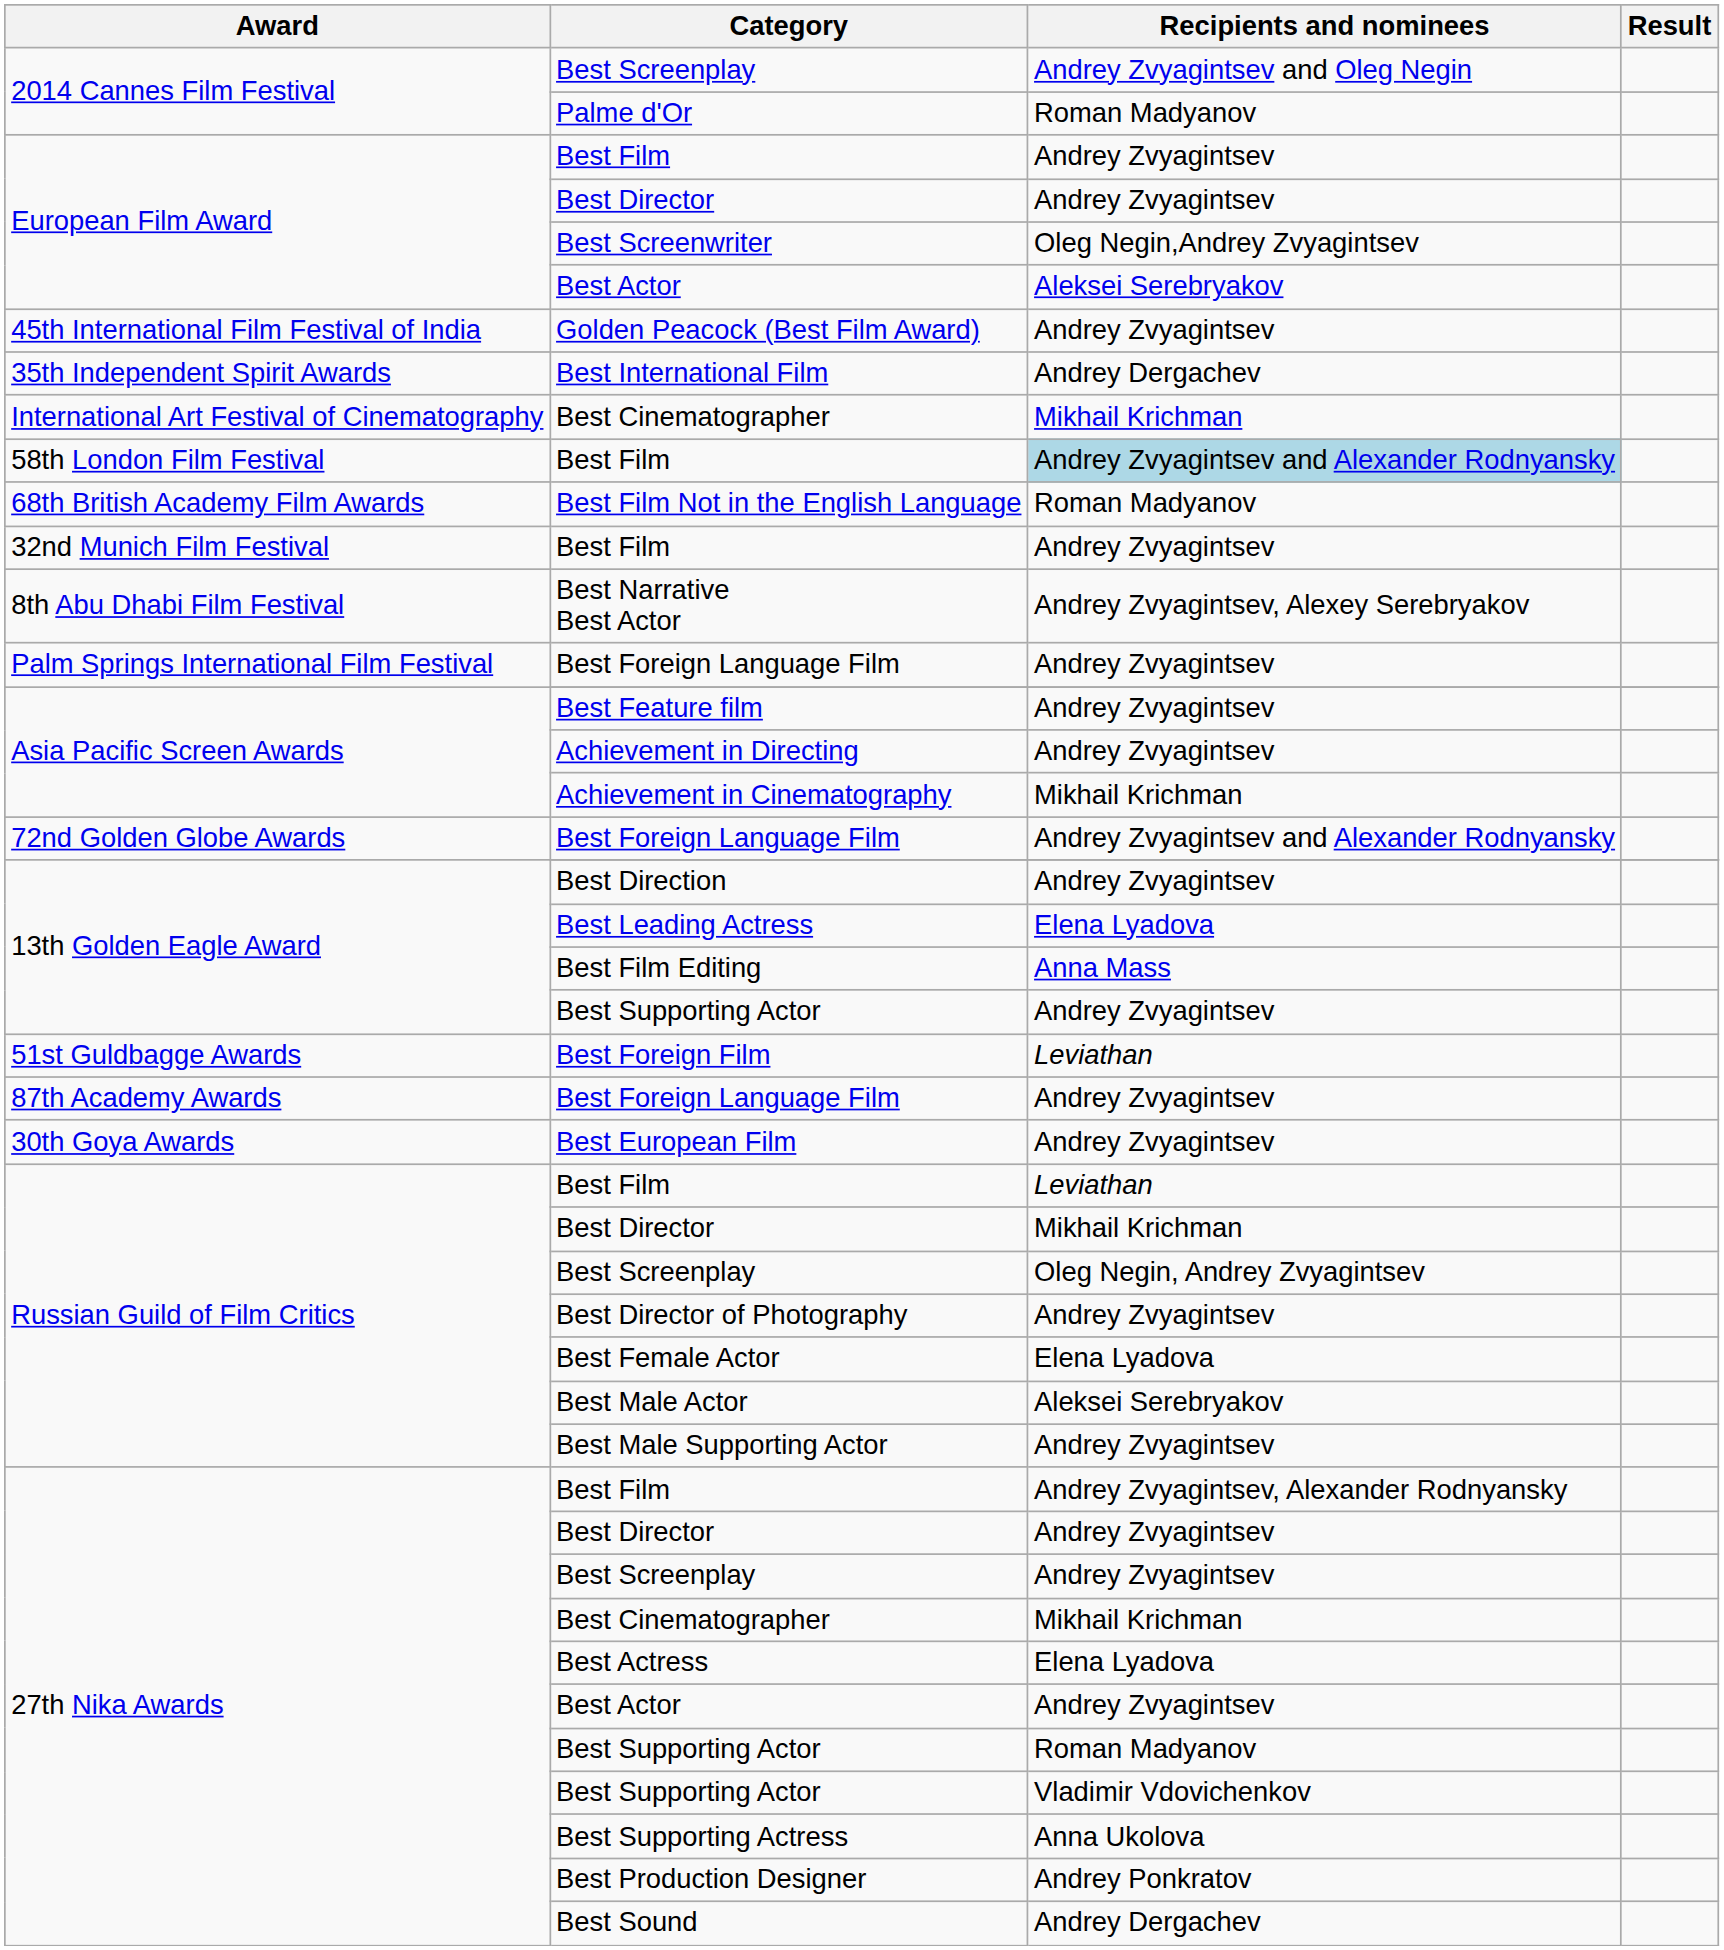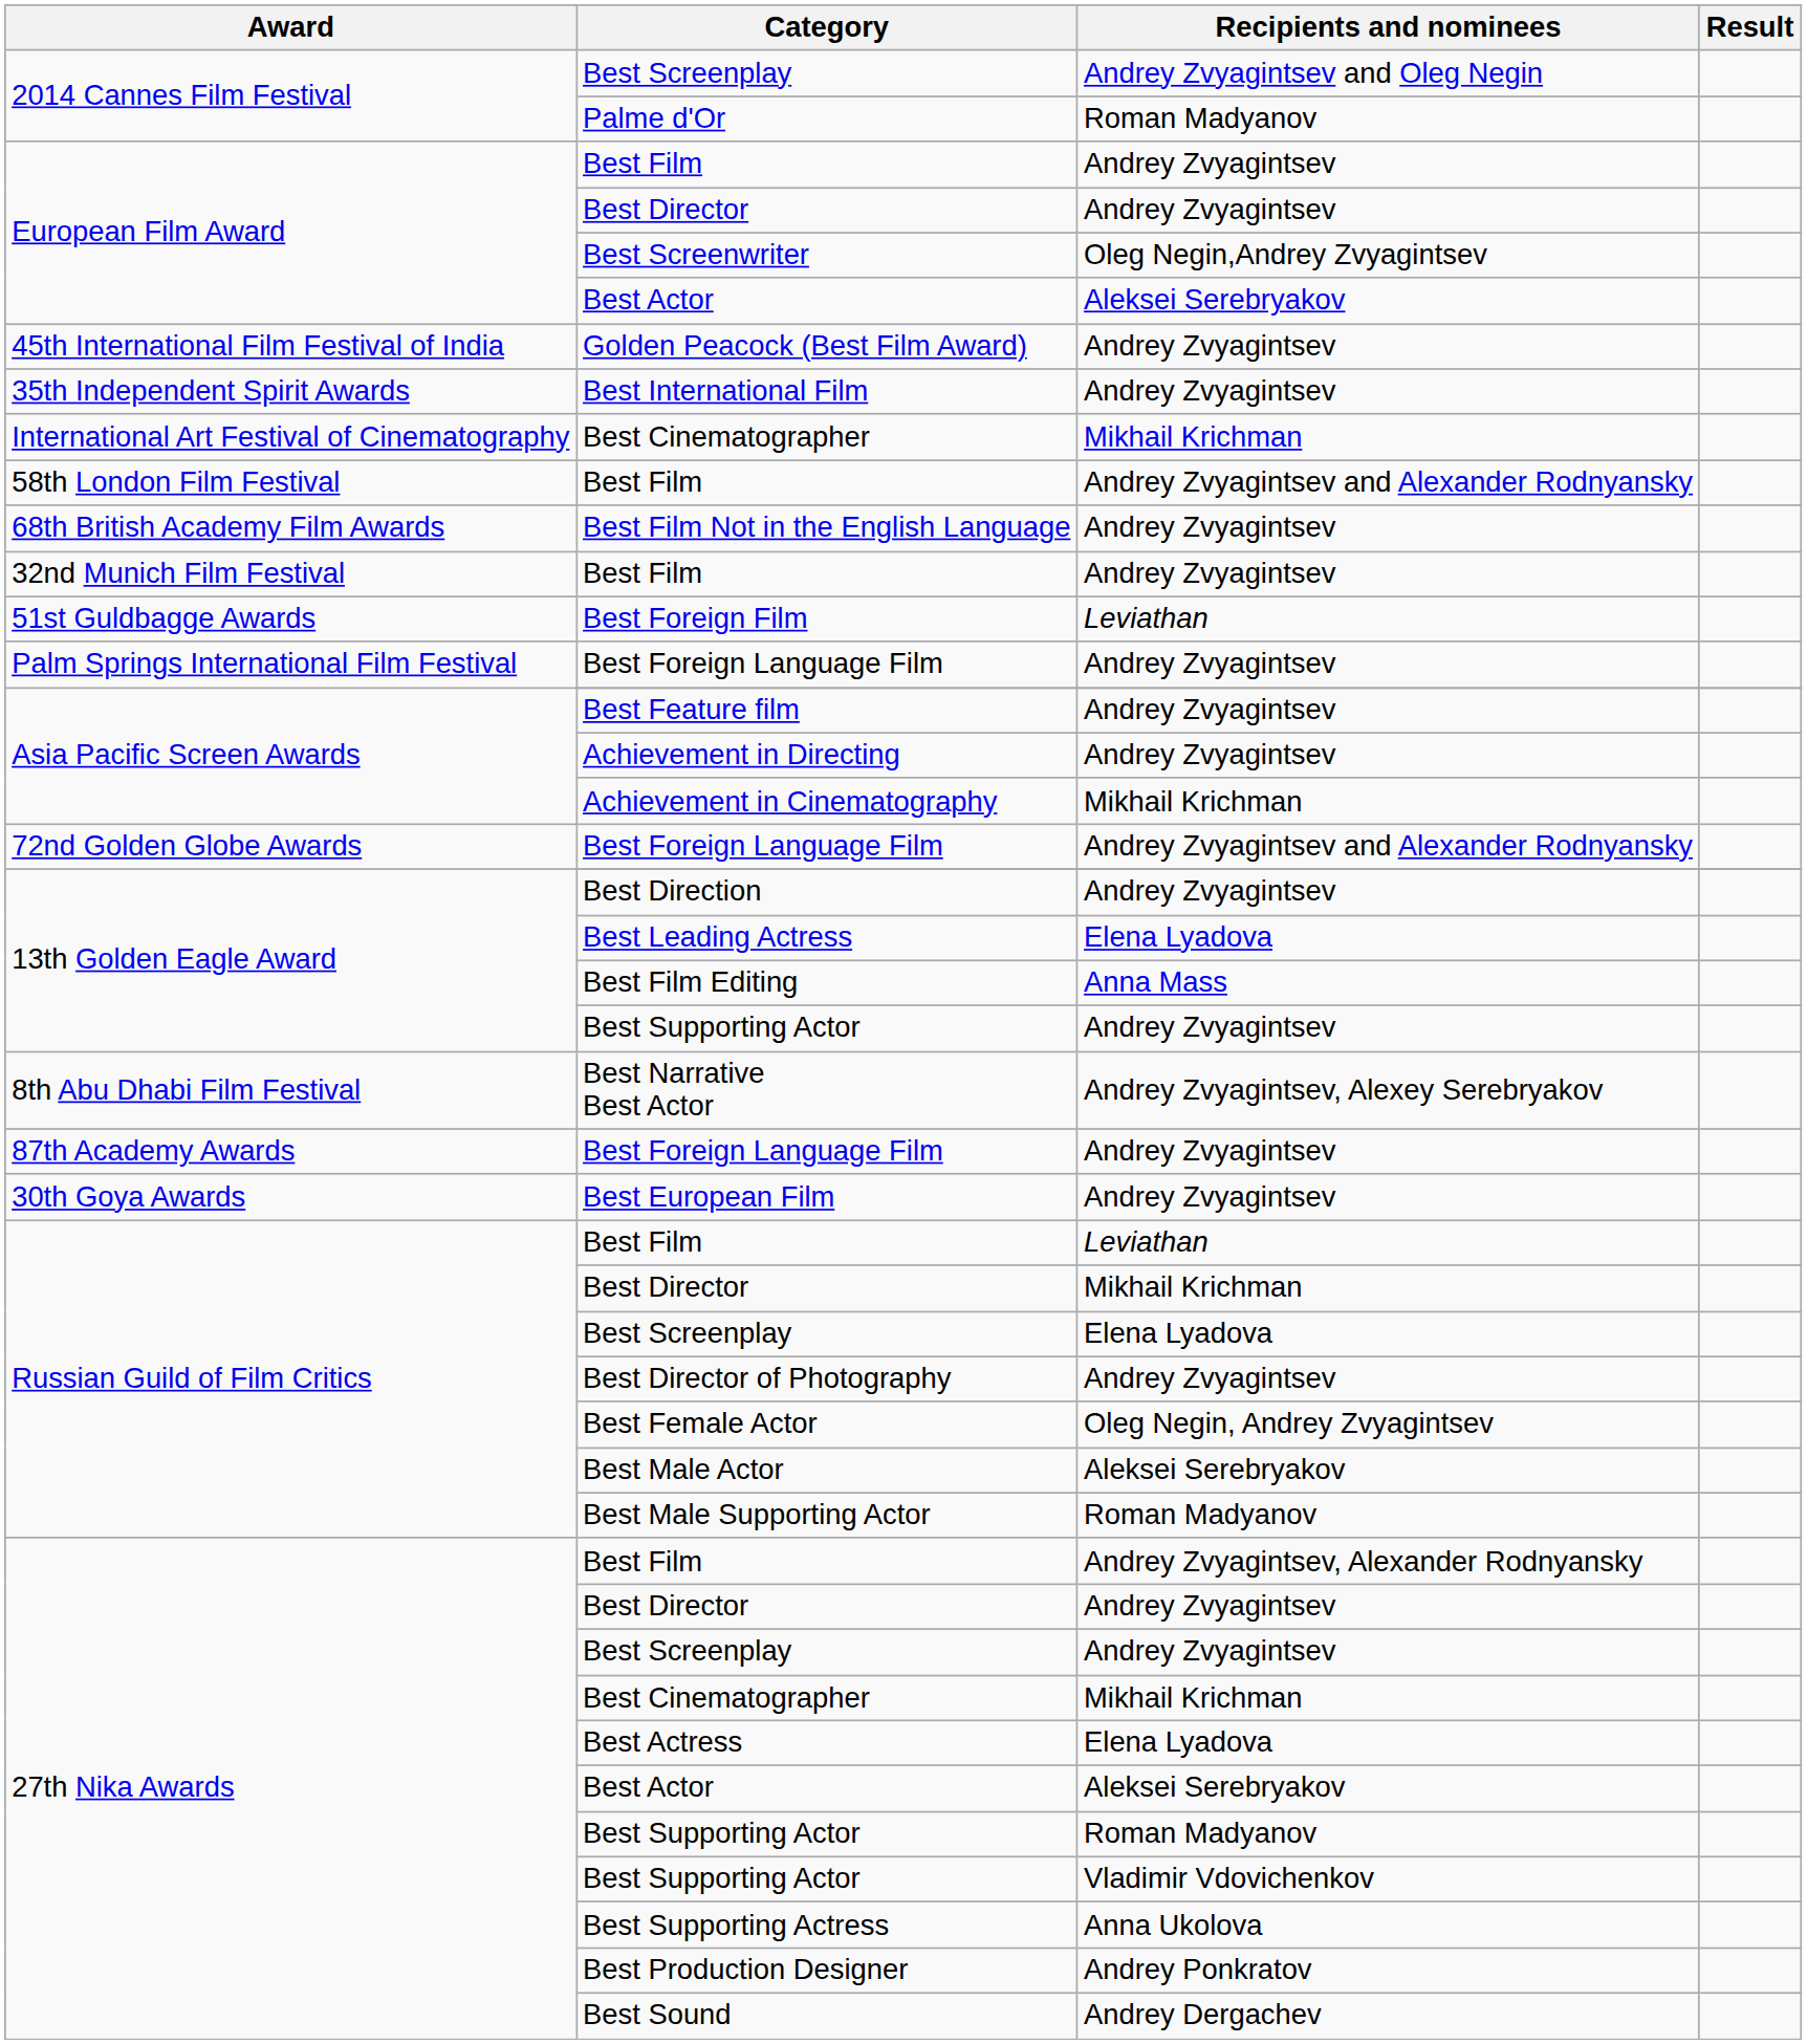Best International Film | Recipients and nominees: Andrey Dergachev -> Andrey Zvyagintsev
58th London Film Festival / Best Film | Recipients and nominees: lightblue background -> no background
Best Film Not in the English Language | Recipients and nominees: Roman Madyanov -> Andrey Zvyagintsev
rows swapped: Best Narrative Best Actor <-> Best Foreign Film
Russian Guild of Film Critics / Best Screenplay | Recipients and nominees: Oleg Negin, Andrey Zvyagintsev -> Elena Lyadova
Best Female Actor | Recipients and nominees: Elena Lyadova -> Oleg Negin, Andrey Zvyagintsev
Best Male Supporting Actor | Recipients and nominees: Andrey Zvyagintsev -> Roman Madyanov
27th Nika Awards / Best Actor | Recipients and nominees: Andrey Zvyagintsev -> Aleksei Serebryakov
